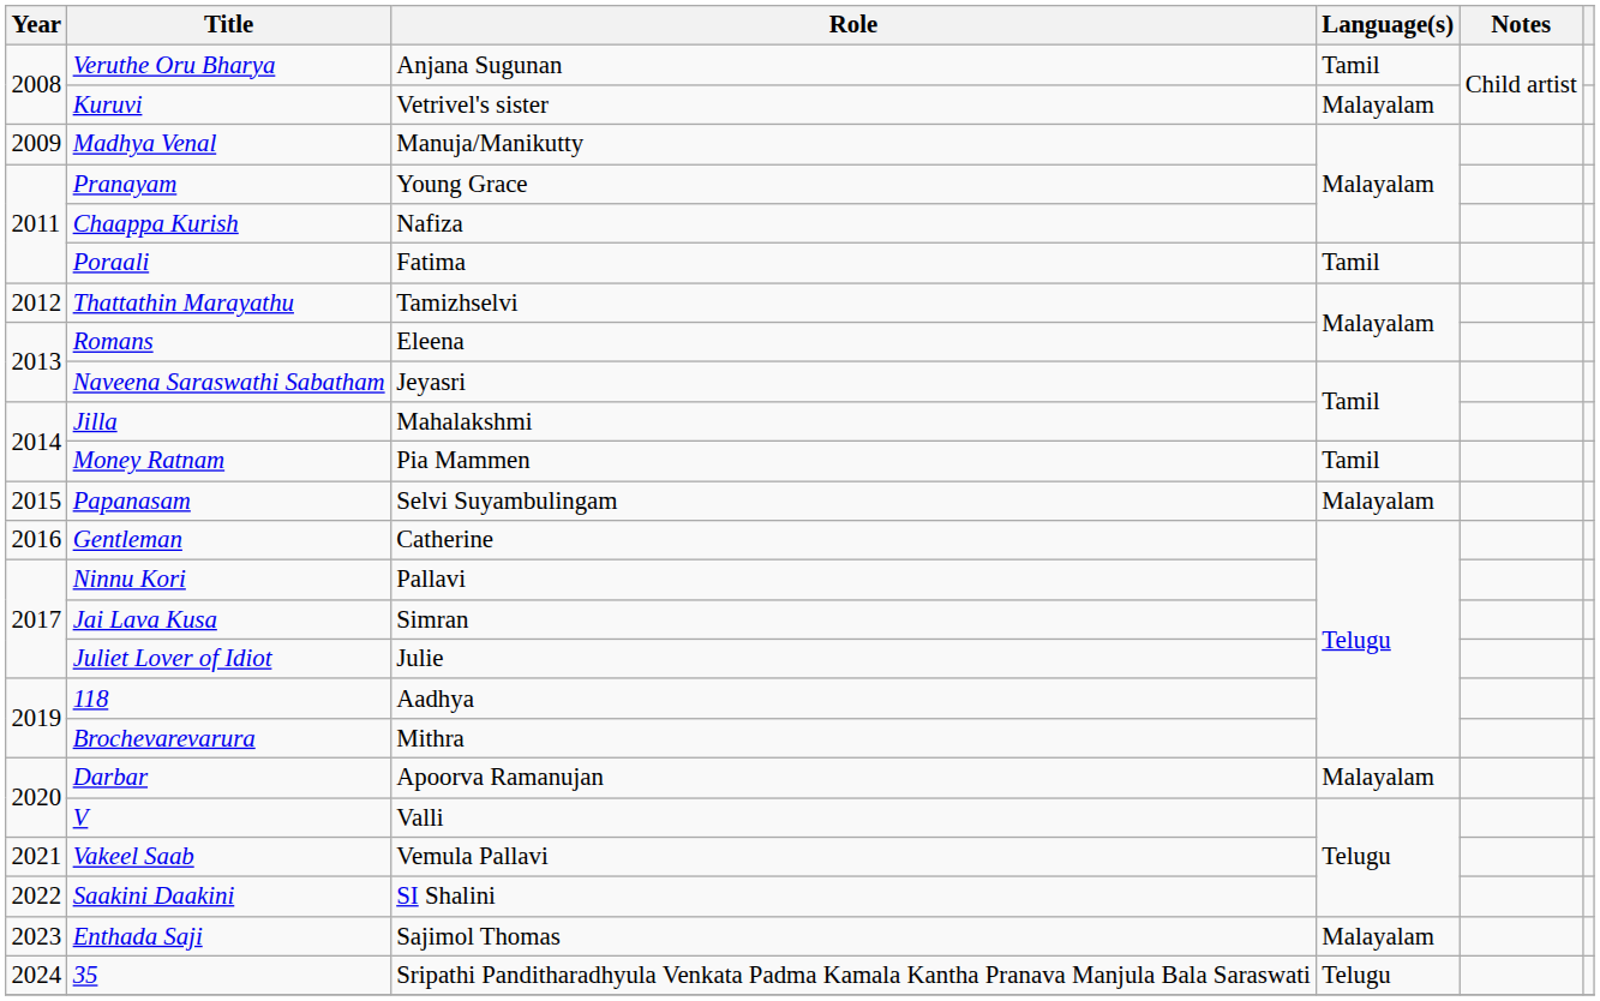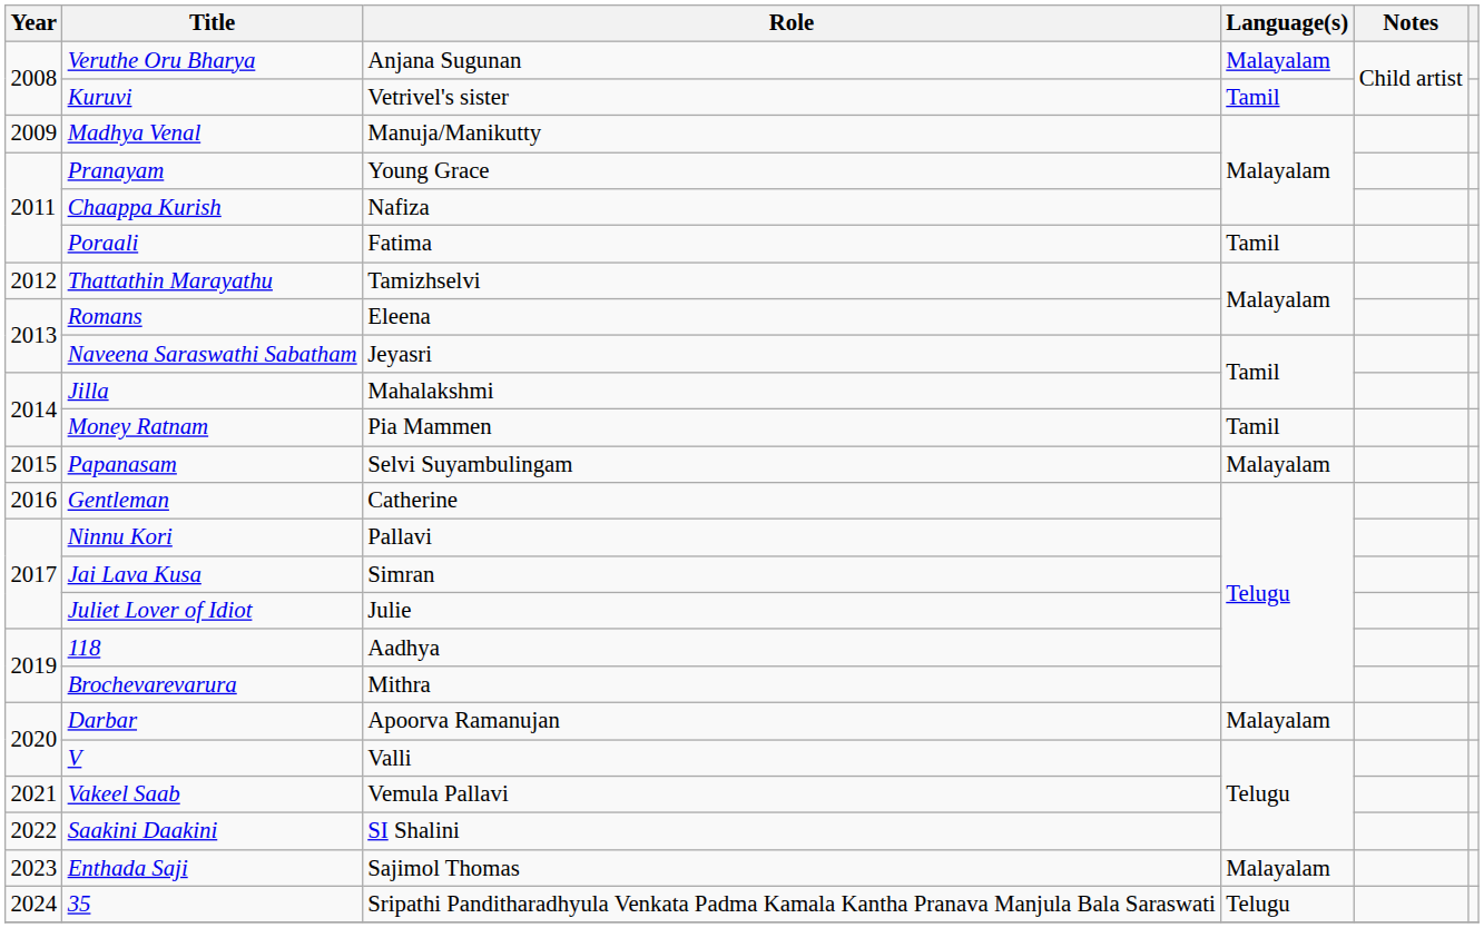Veruthe Oru Bharya | Language(s): Tamil -> Malayalam
Kuruvi | Language(s): Malayalam -> Tamil
